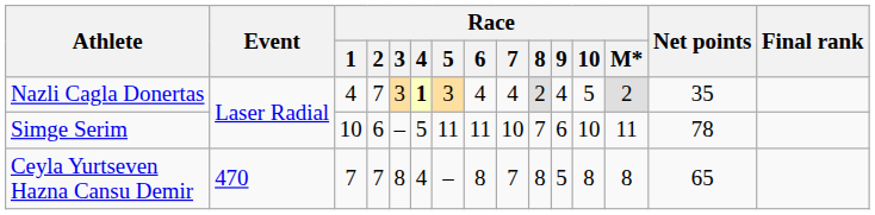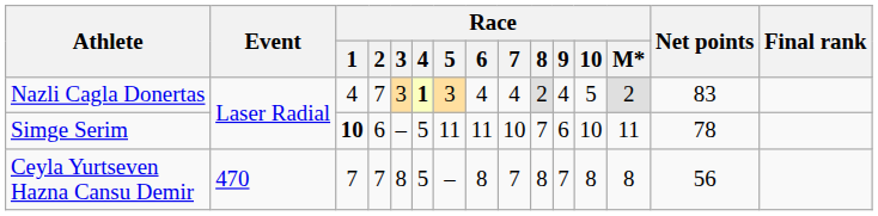Nazli Cagla Donertas | Net points: 35 -> 83
Simge Serim | Race / 1: normal -> bold
Ceyla Yurtseven Hazna Cansu Demir | Race / 4: 4 -> 5
Ceyla Yurtseven Hazna Cansu Demir | Race / 9: 5 -> 7
Ceyla Yurtseven Hazna Cansu Demir | Net points: 65 -> 56
